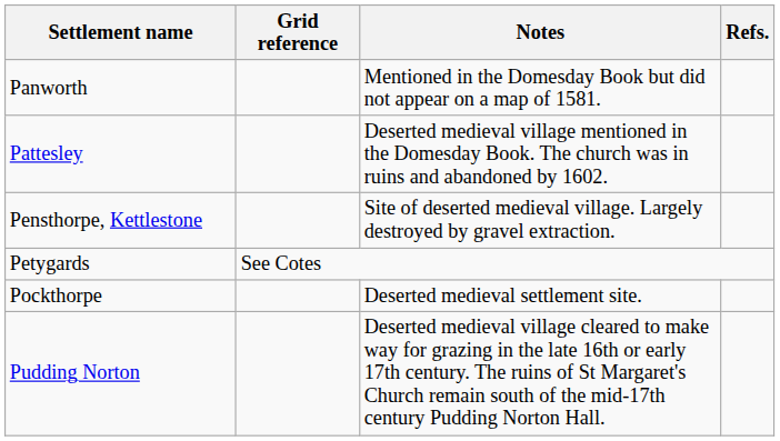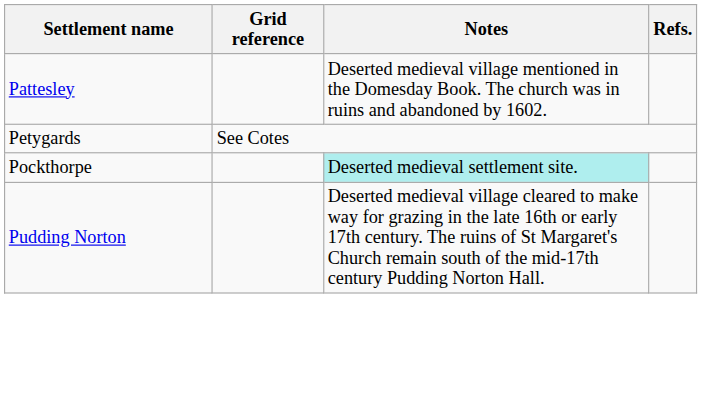- row: Panworth | Mentioned in the Domesday Book but did not appear on a map of 1581.
- row: Pensthorpe, Kettlestone | Site of deserted medieval village. Largely destroyed by gravel extraction.
Pockthorpe | Notes: no background -> paleturquoise background
